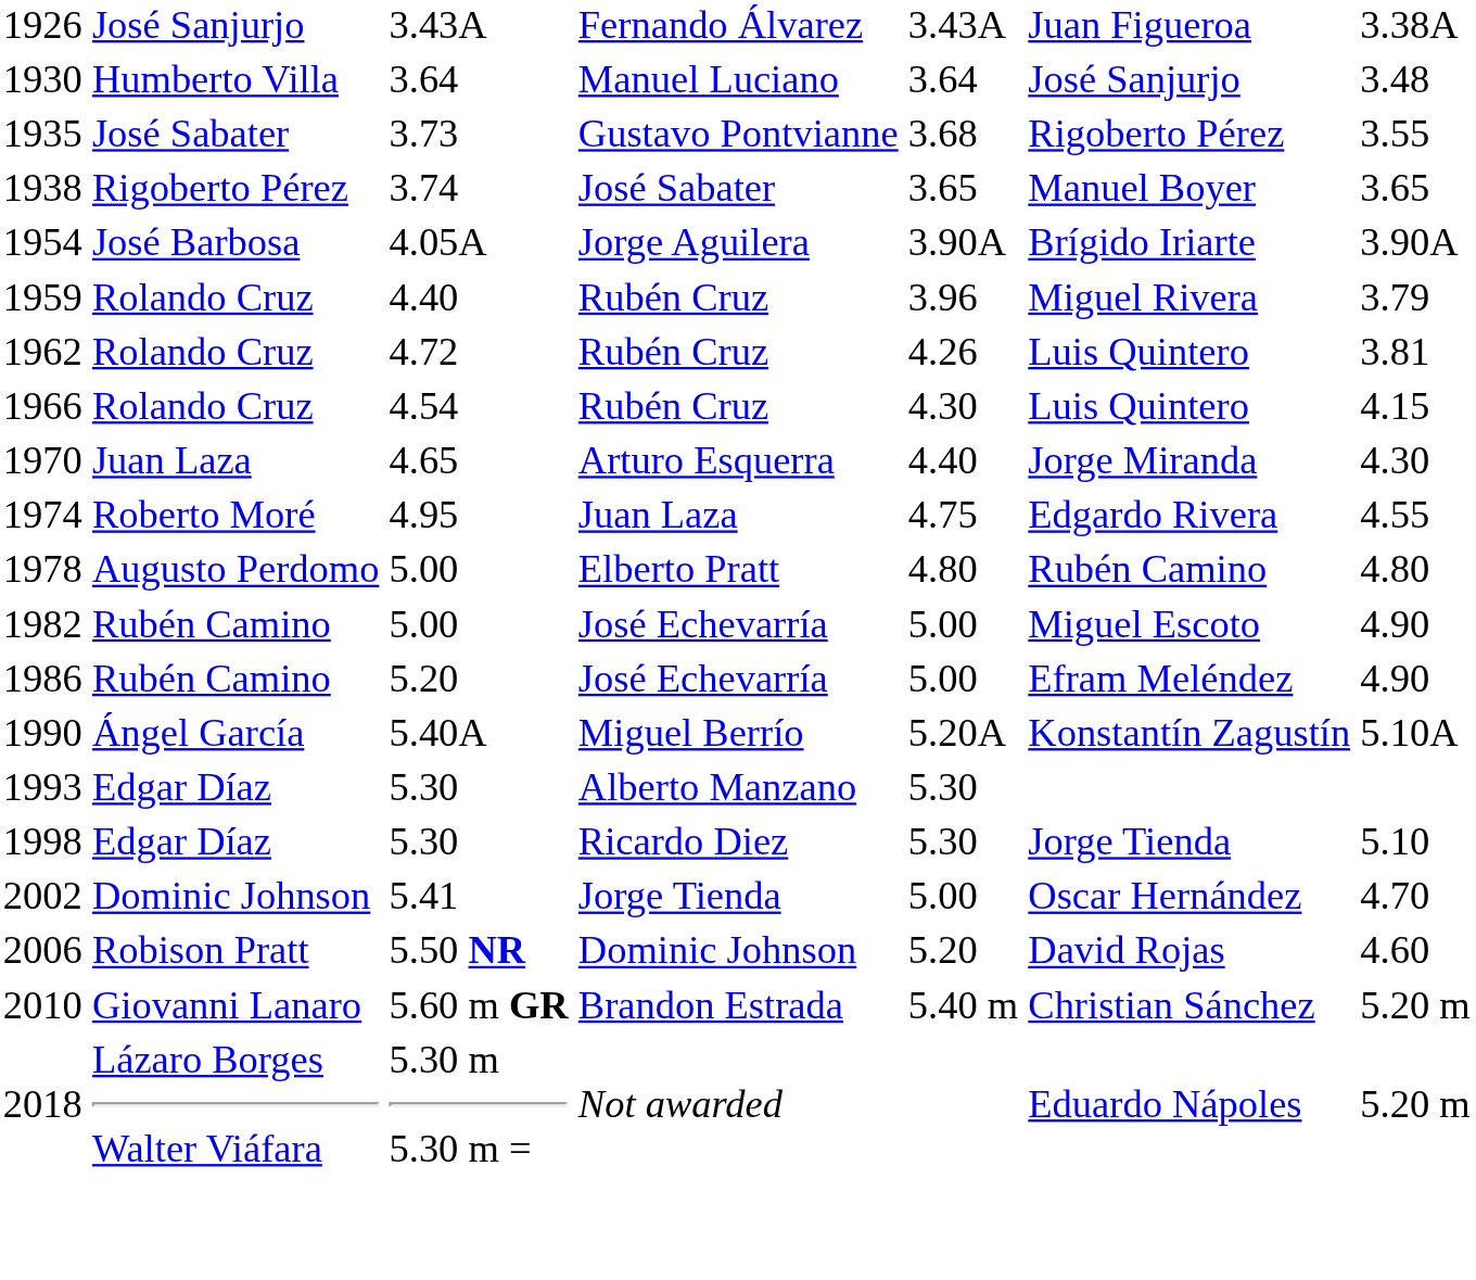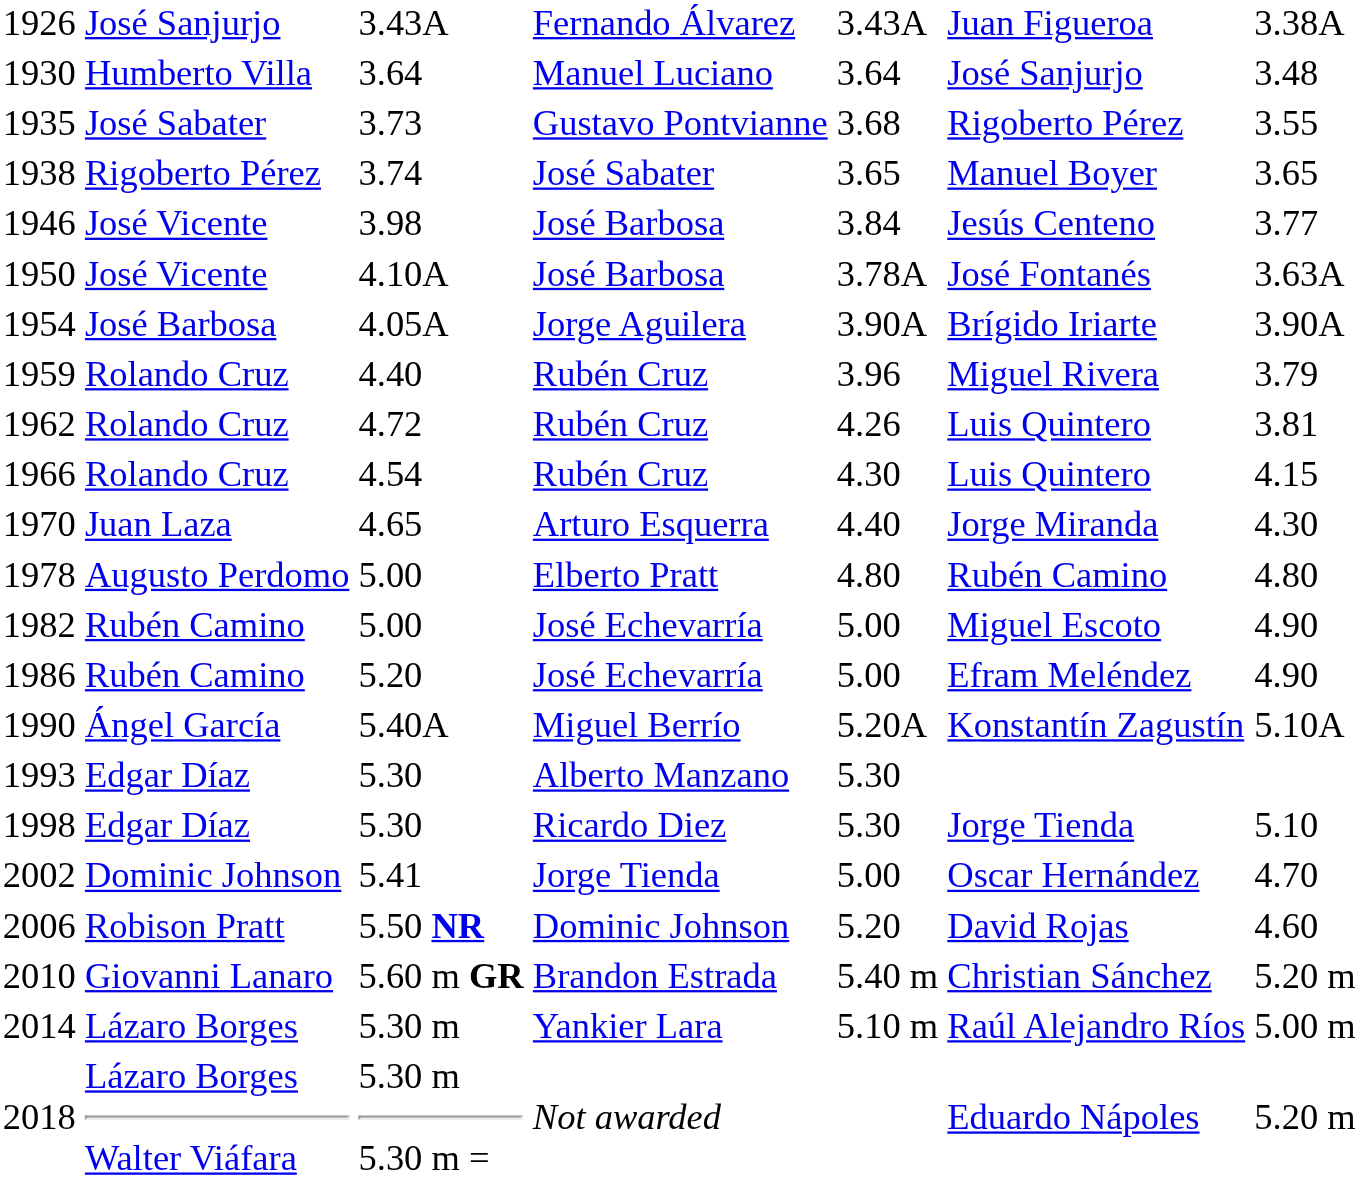+ row: 1946 | José Vicente | 3.98 | José Barbosa | 3.84 | Jesús Centeno | 3.77
+ row: 1950 | José Vicente | 4.10A | José Barbosa | 3.78A | José Fontanés | 3.63A
- row: 1974 | Roberto Moré | 4.95 | Juan Laza | 4.75 | Edgardo Rivera | 4.55
+ row: 2014 | Lázaro Borges | 5.30 m | Yankier Lara | 5.10 m | Raúl Alejandro Ríos | 5.00 m
